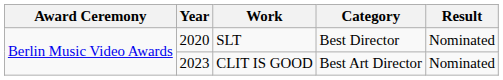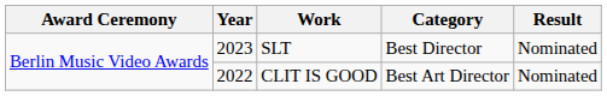SLT | Year: 2020 -> 2023
CLIT IS GOOD | Year: 2023 -> 2022
